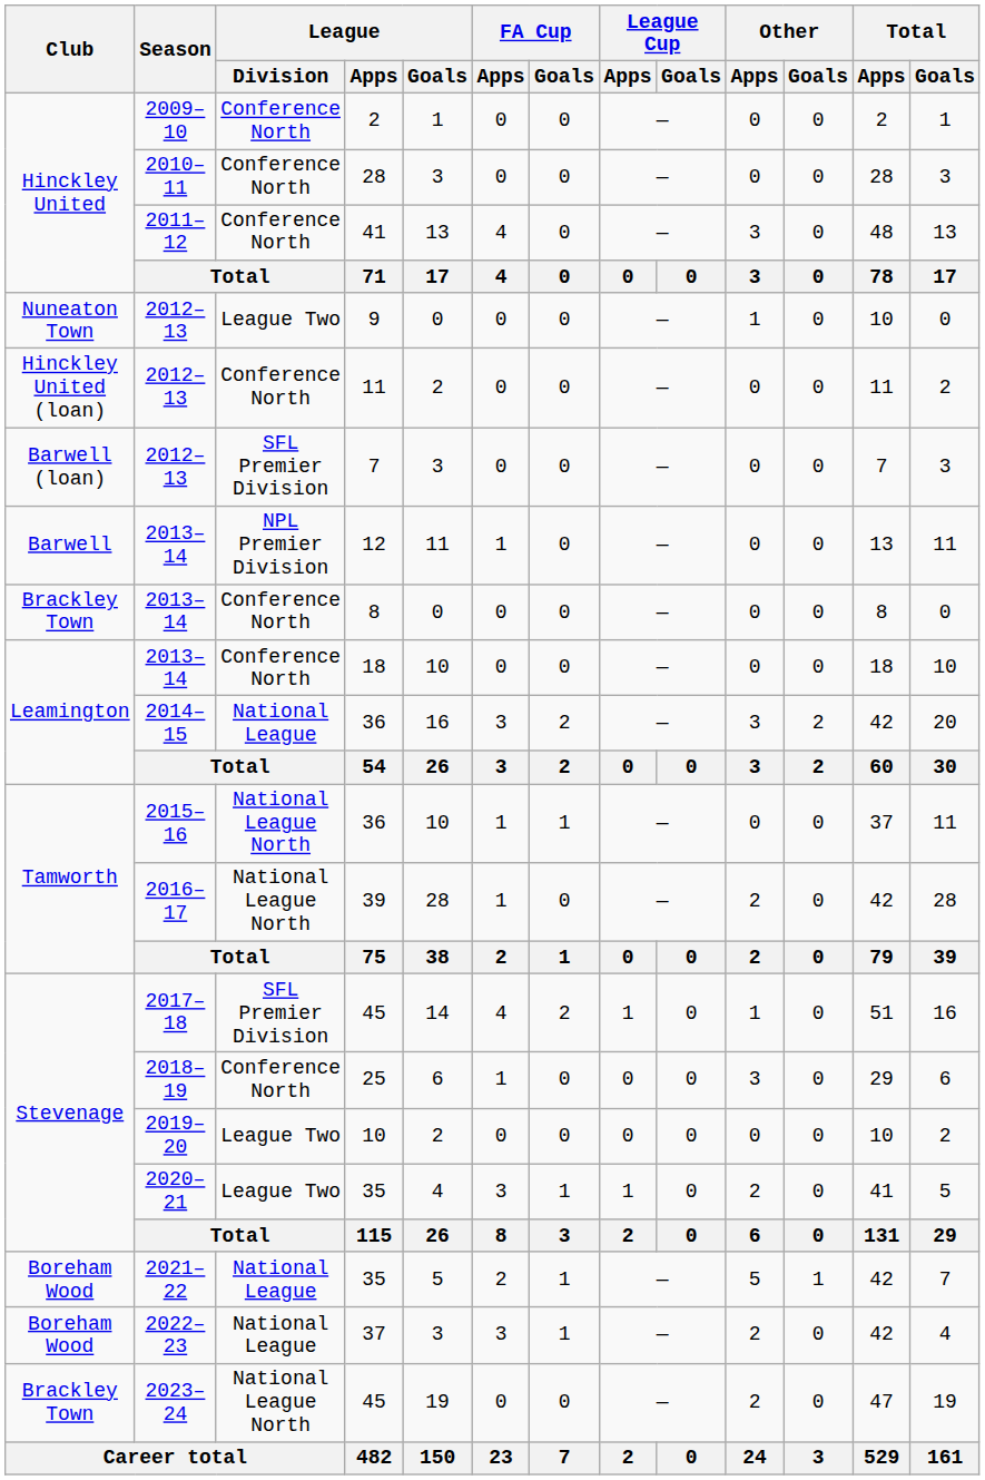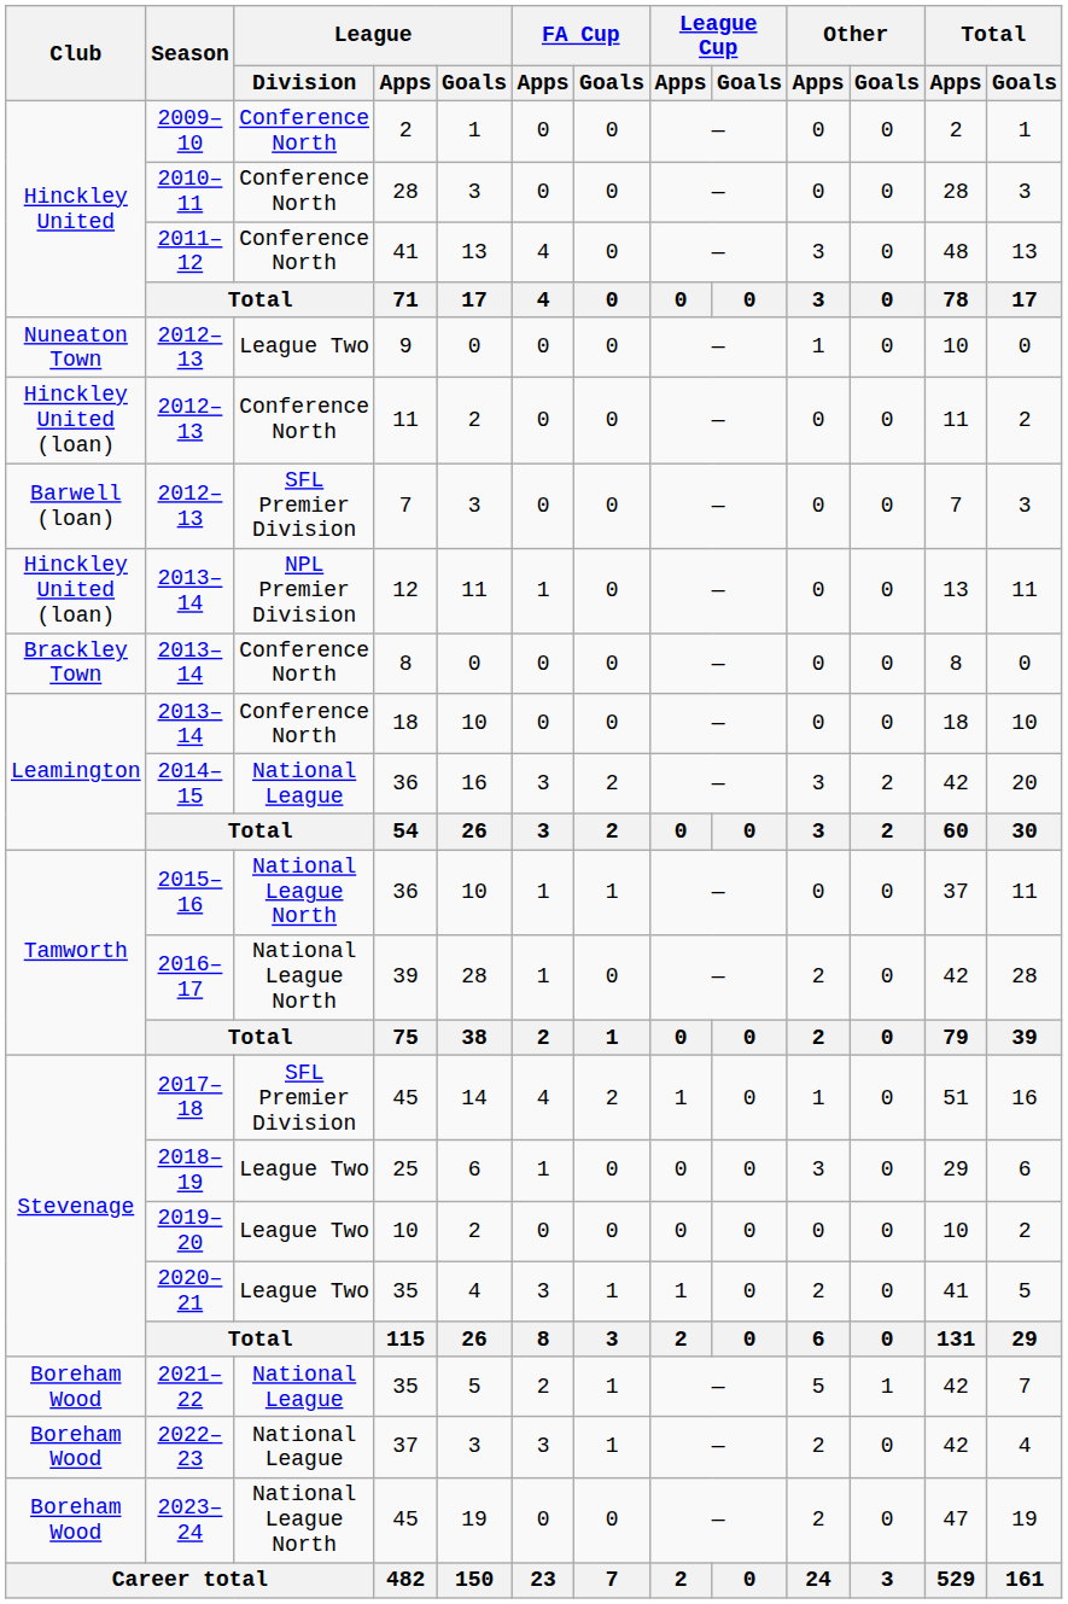12 | Club: Barwell -> Hinckley United (loan)
25 | League / Division: Conference North -> League Two
2023–24 / 45 | Club: Brackley Town -> Boreham Wood
